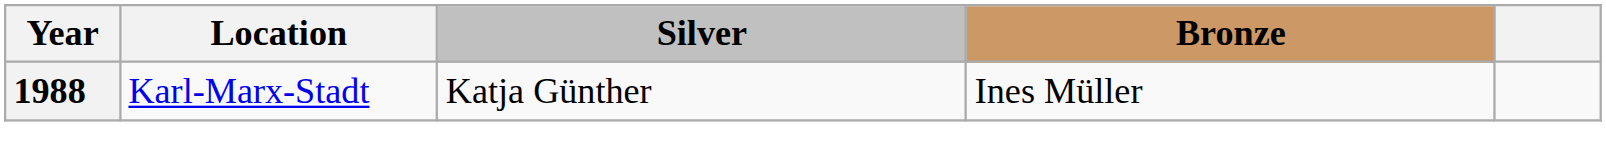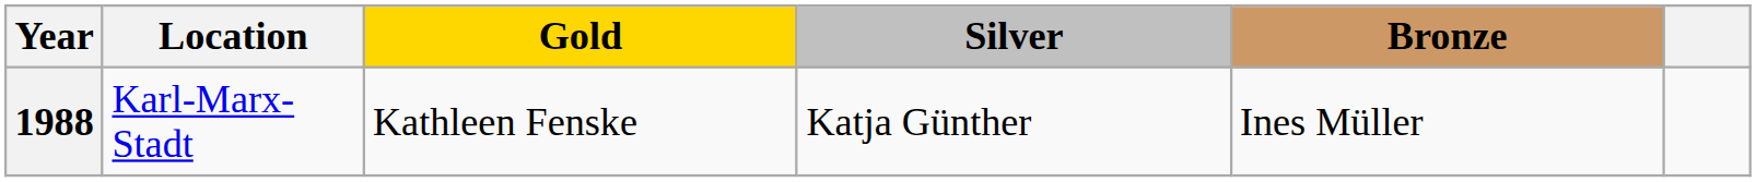+ column: Gold | Kathleen Fenske
